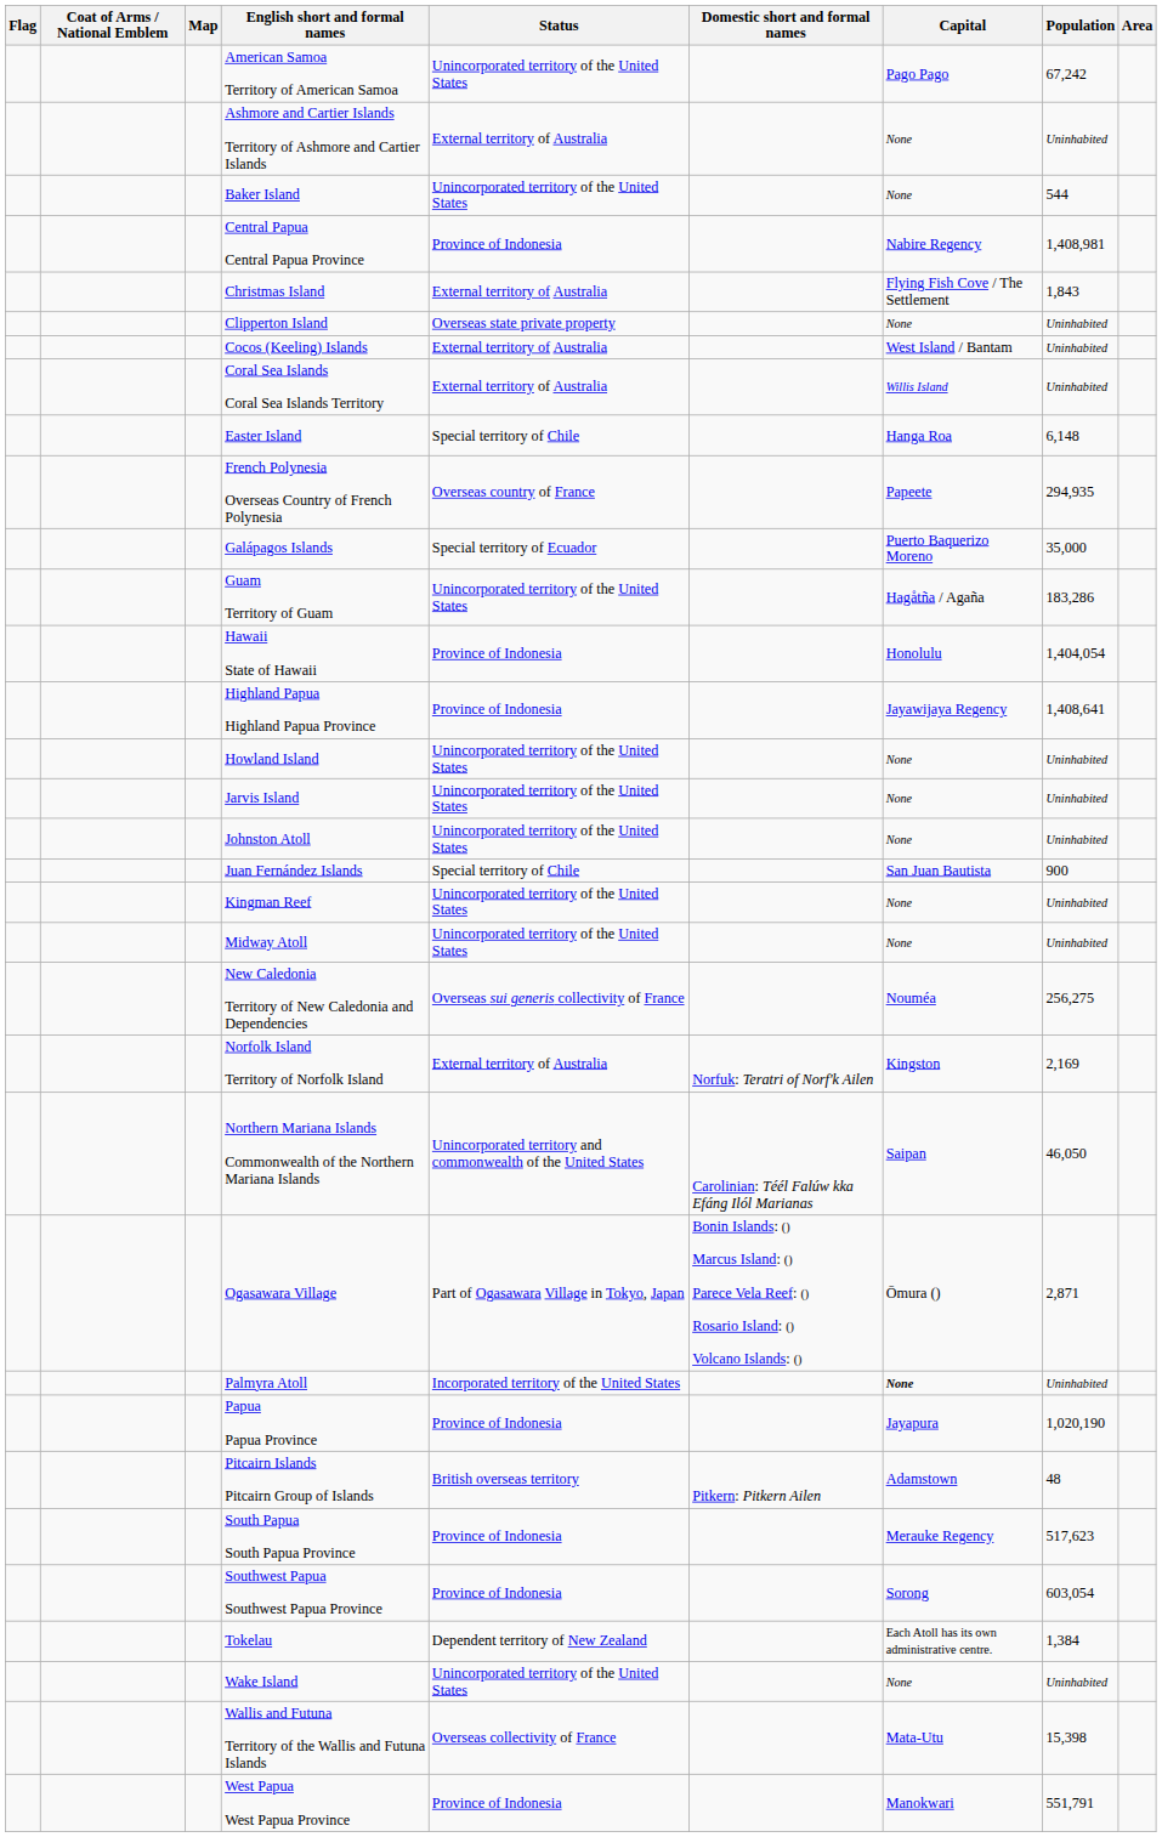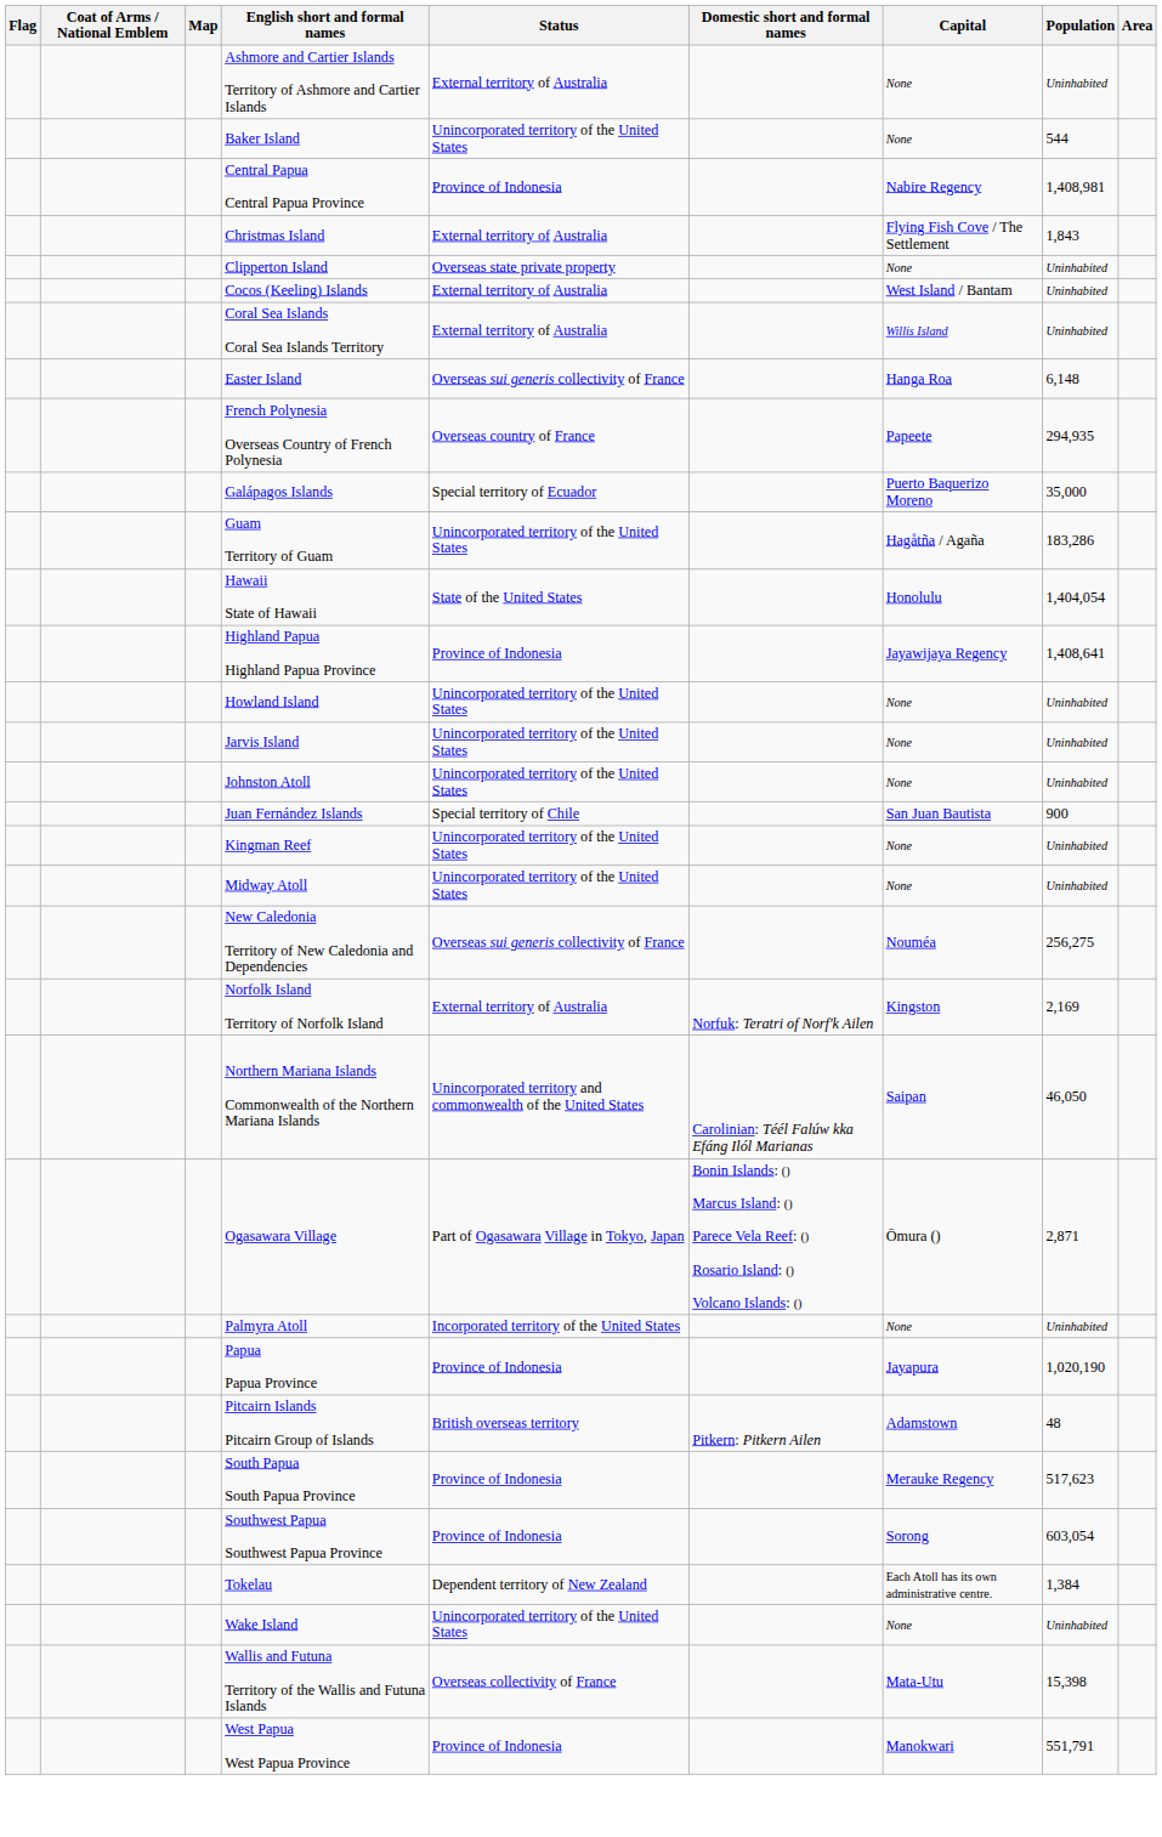- row: American Samoa Territory of American Samoa | Unincorporated territory of the United States | Pago Pago | 67,242
Easter Island | Status: Special territory of Chile -> Overseas sui generis collectivity of France
Hawaii State of Hawaii | Status: Province of Indonesia -> State of the United States
Palmyra Atoll | Capital: bold -> normal
